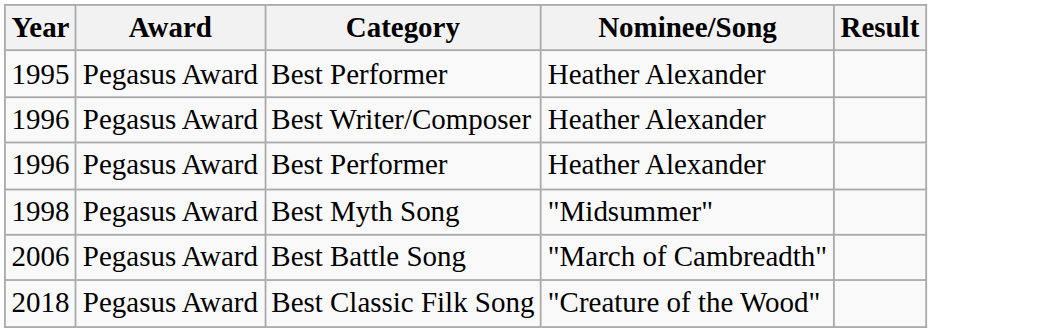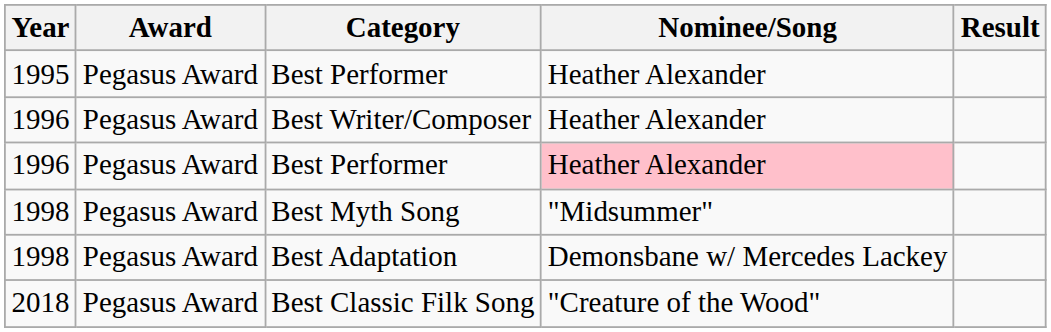1996 / Best Performer | Nominee/Song: no background -> pink background
+ row: 1998 | Pegasus Award | Best Adaptation | Demonsbane w/ Mercedes Lackey
- row: 2006 | Pegasus Award | Best Battle Song | "March of Cambreadth"
